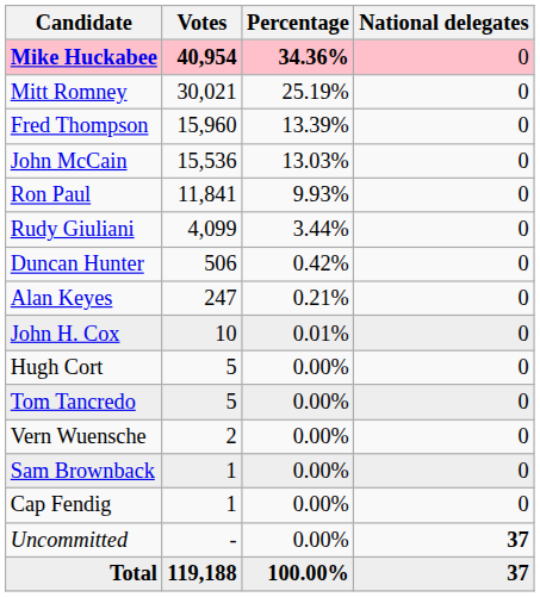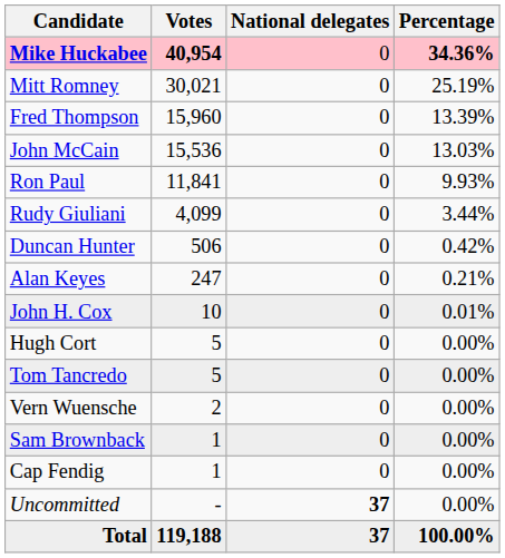columns swapped: Percentage <-> National delegates
